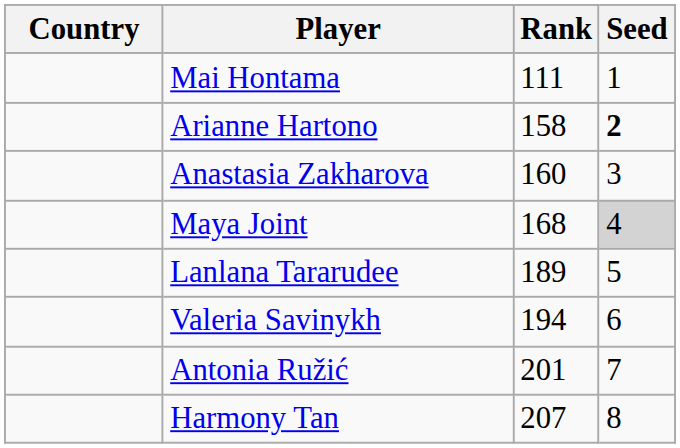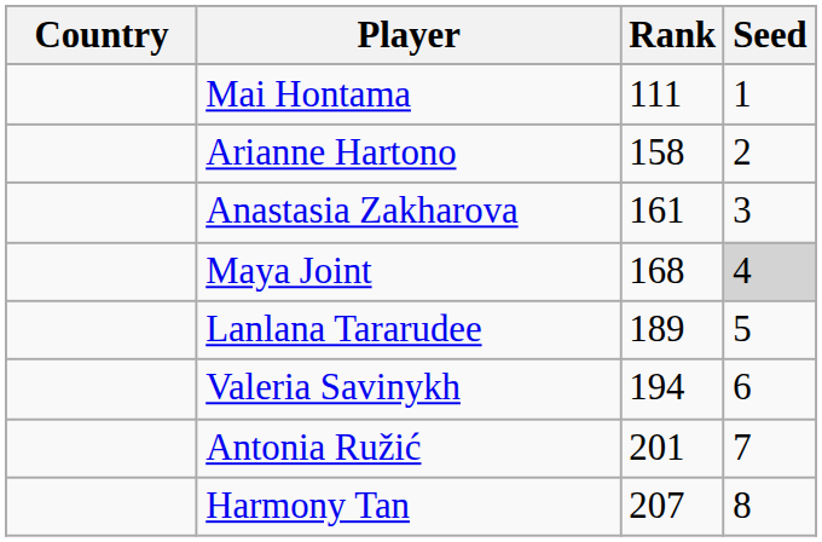Arianne Hartono | Seed: bold -> normal
Anastasia Zakharova | Rank: 160 -> 161
